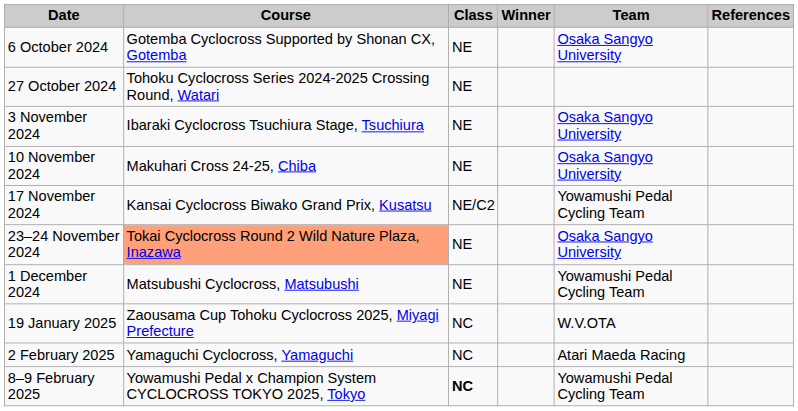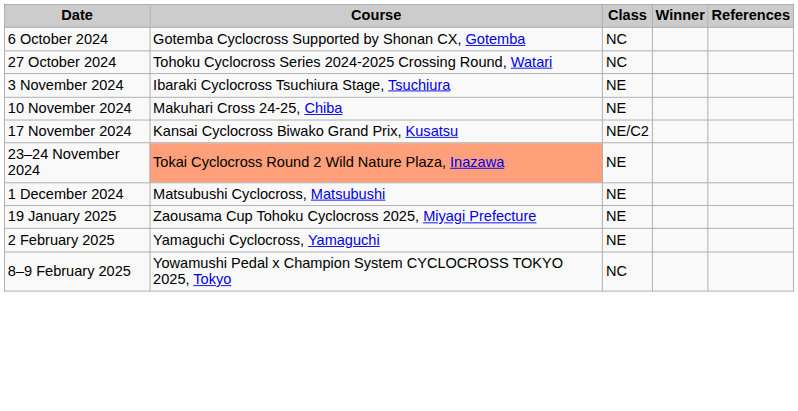- column: Team | Osaka Sangyo University | Osaka Sangyo University | Osaka Sangyo University | Yowamushi Pedal Cycling Team | Osaka Sangyo University | Yowamushi Pedal Cycling Team | W.V.OTA | Atari Maeda Racing | Yowamushi Pedal Cycling Team
6 October 2024 | Class: NE -> NC
27 October 2024 | Class: NE -> NC
19 January 2025 | Class: NC -> NE
2 February 2025 | Class: NC -> NE
8–9 February 2025 | Class: bold -> normal
